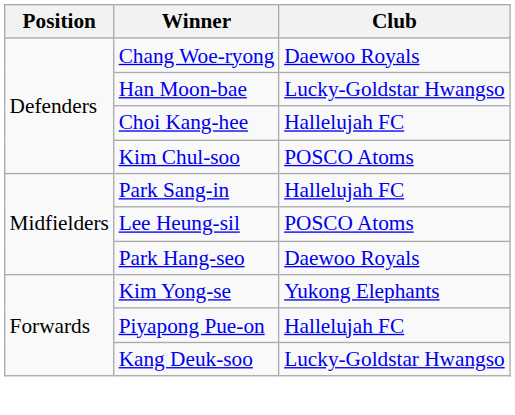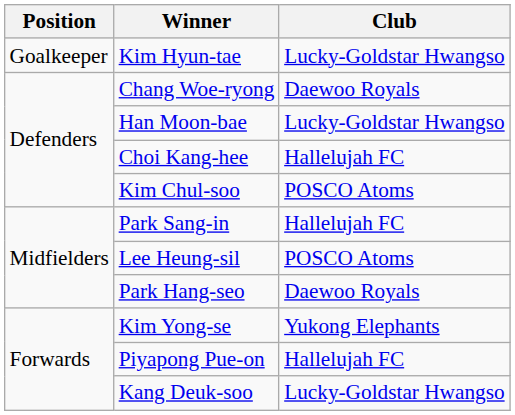+ row: Goalkeeper | Kim Hyun-tae | Lucky-Goldstar Hwangso
